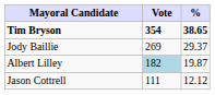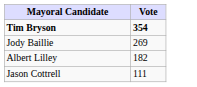- column: % | 38.65 | 29.37 | 19.87 | 12.12
Albert Lilley | Vote: lightblue background -> no background
